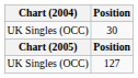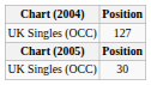rows swapped: 30 <-> 127
